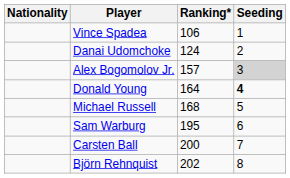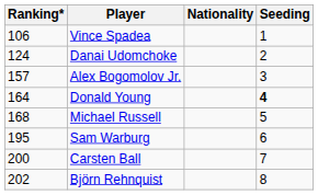columns swapped: Nationality <-> Ranking*
Alex Bogomolov Jr. | Seeding: lightgrey background -> no background
